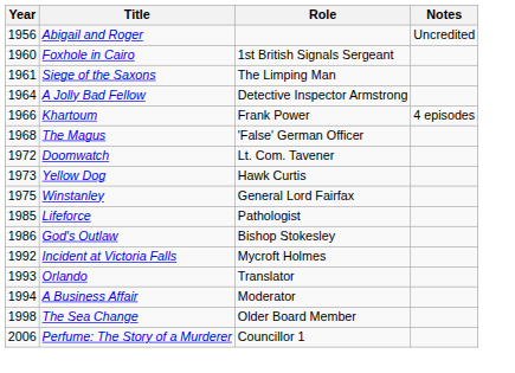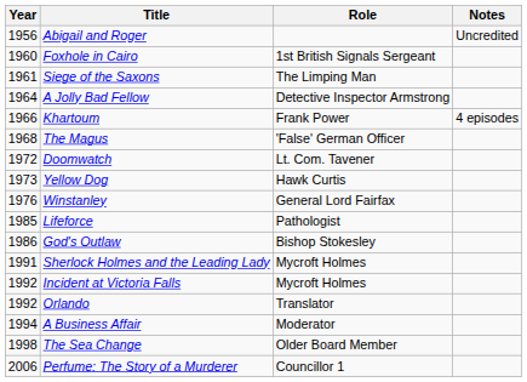Winstanley | Year: 1975 -> 1976
+ row: 1991 | Sherlock Holmes and the Leading Lady | Mycroft Holmes
Orlando | Year: 1993 -> 1992
